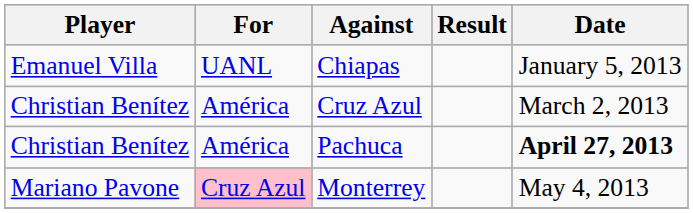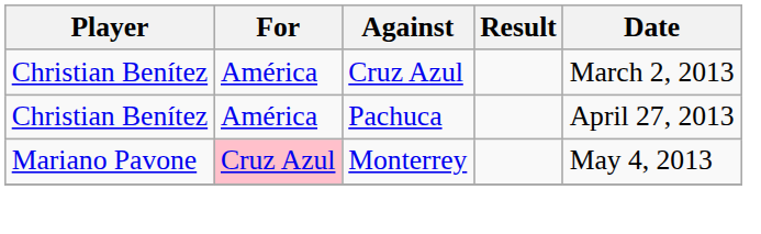- row: Emanuel Villa | UANL | Chiapas | January 5, 2013
Pachuca | Date: bold -> normal
